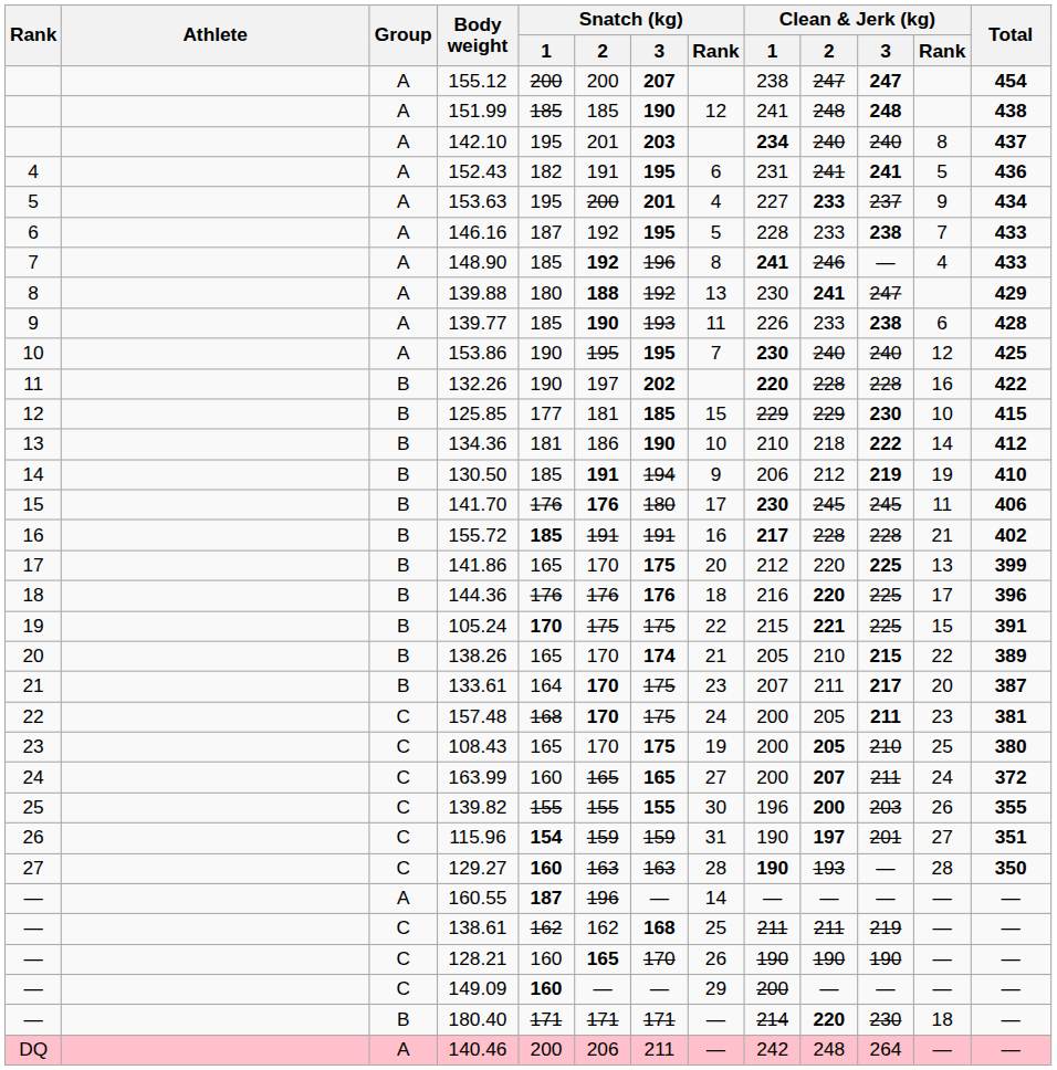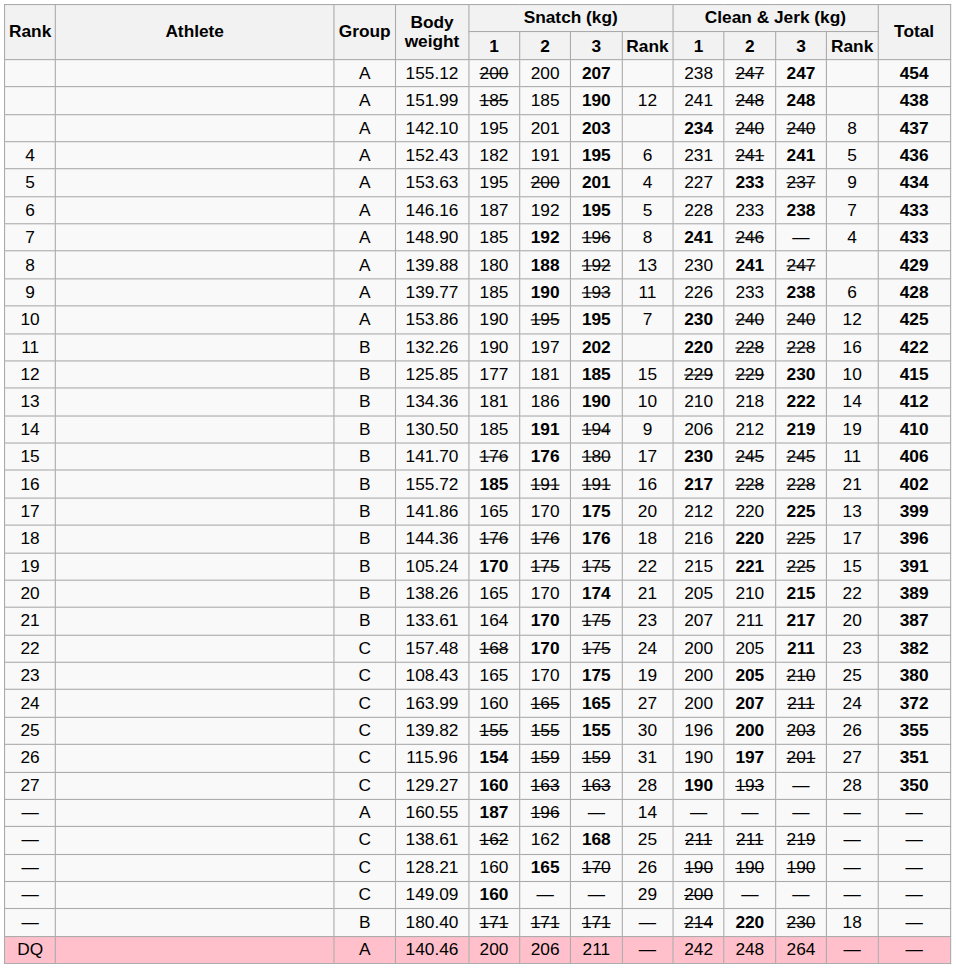157.48 | Total: 381 -> 382
